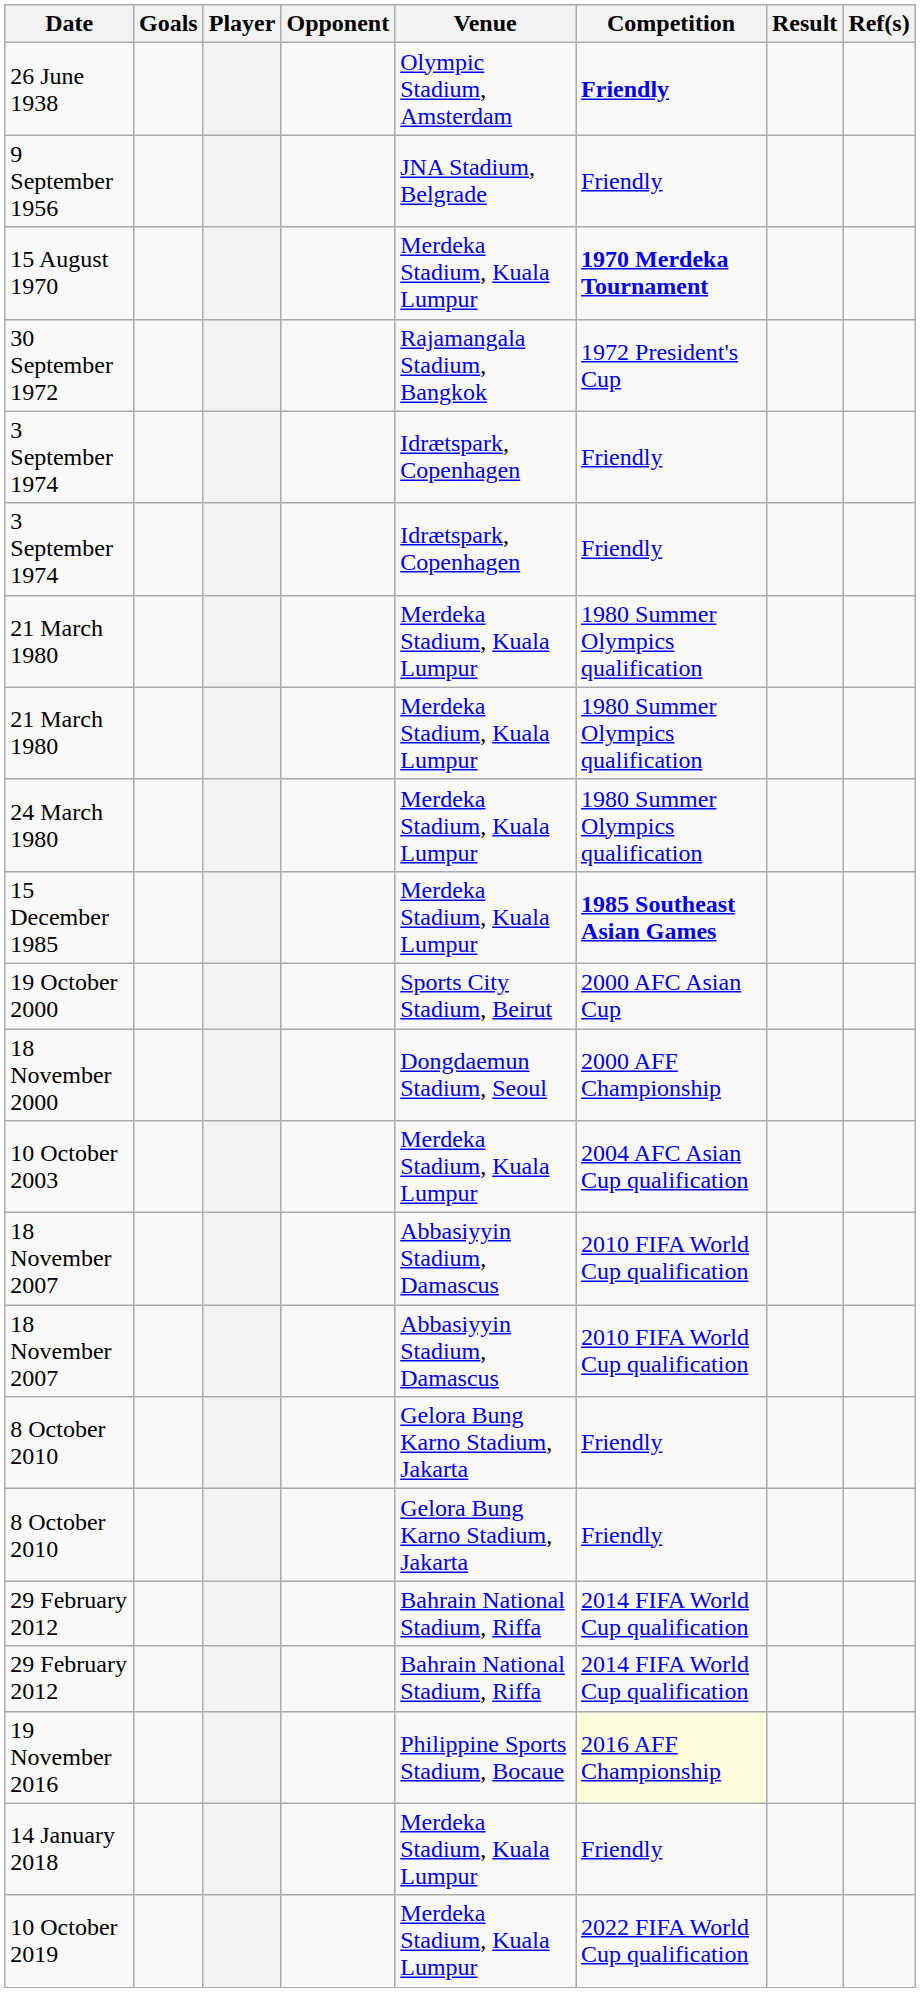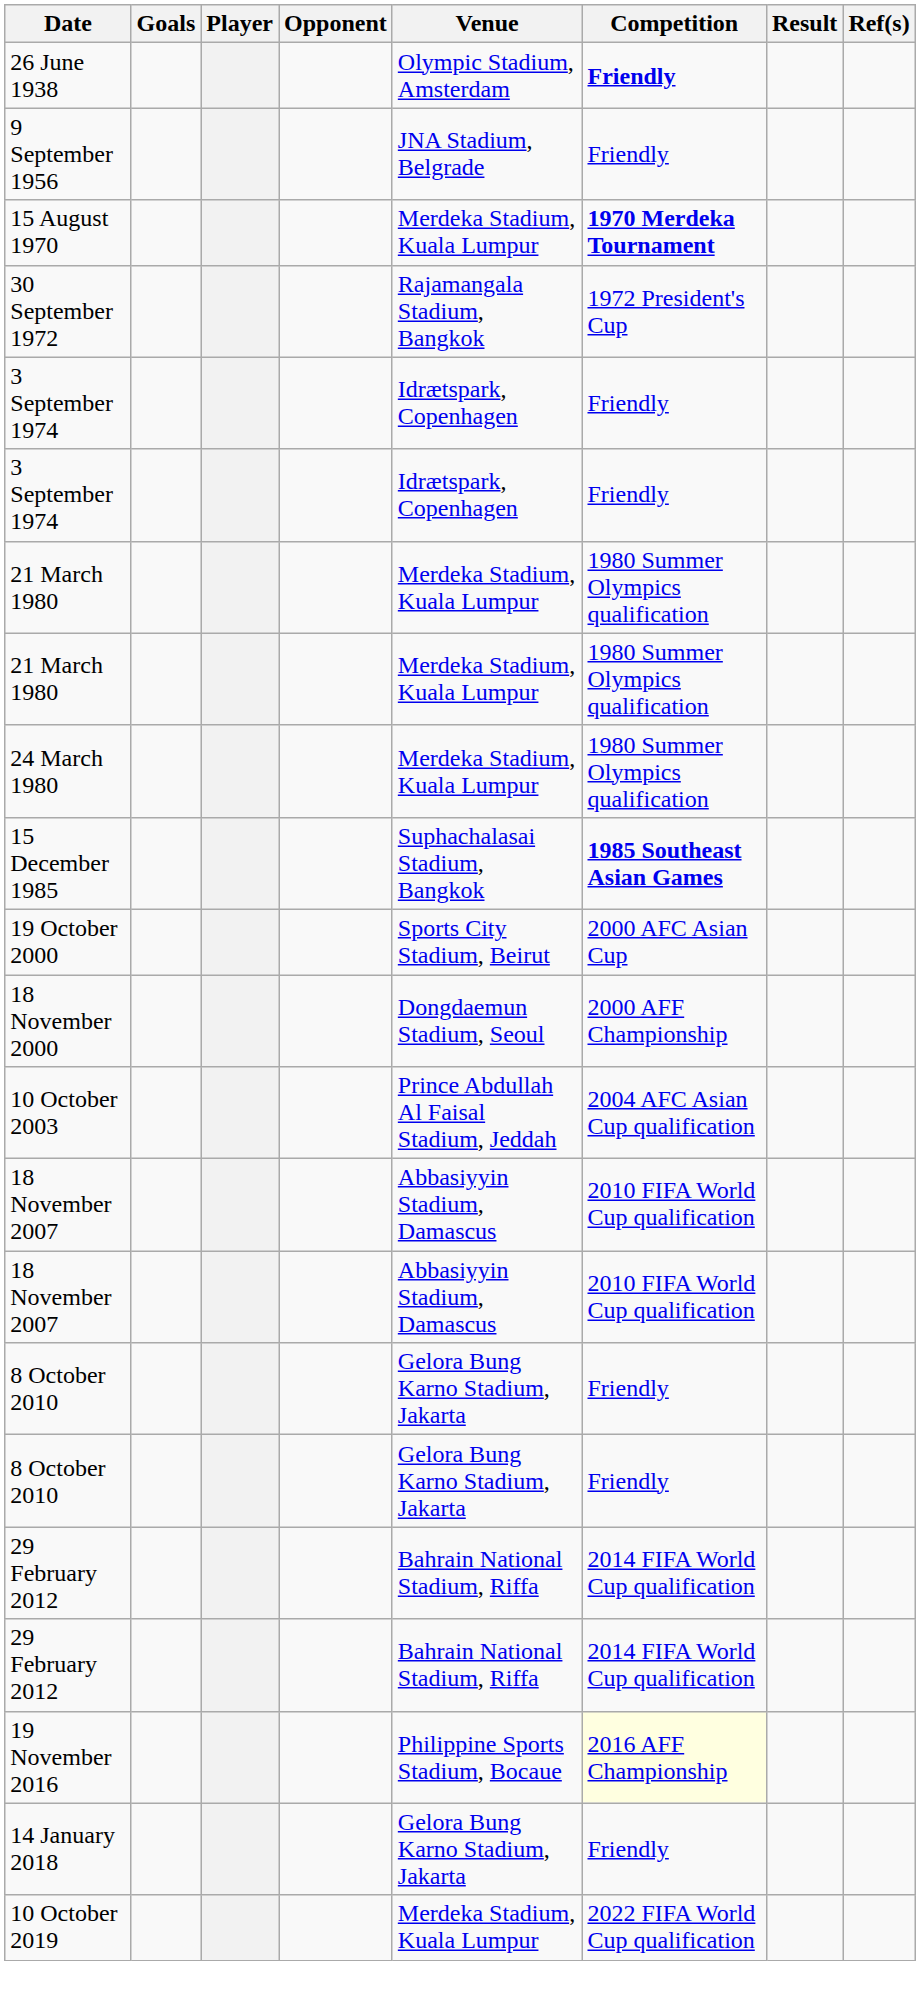15 December 1985 | Venue: Merdeka Stadium, Kuala Lumpur -> Suphachalasai Stadium, Bangkok
10 October 2003 | Venue: Merdeka Stadium, Kuala Lumpur -> Prince Abdullah Al Faisal Stadium, Jeddah
14 January 2018 | Venue: Merdeka Stadium, Kuala Lumpur -> Gelora Bung Karno Stadium, Jakarta
